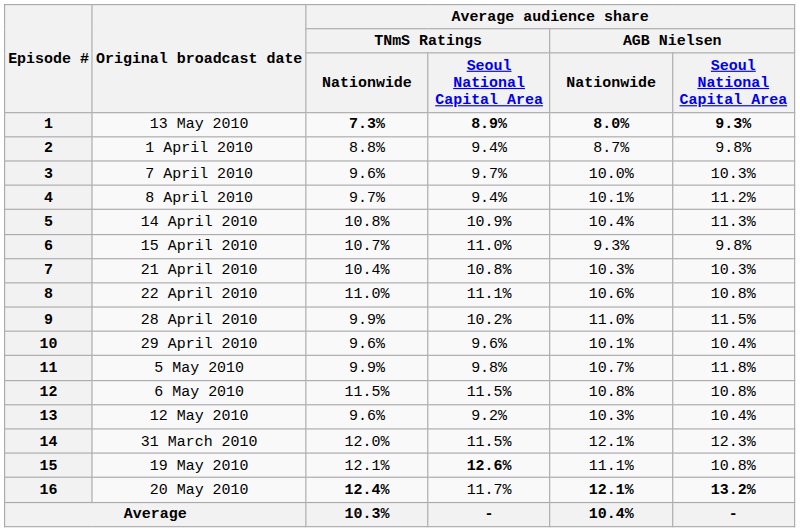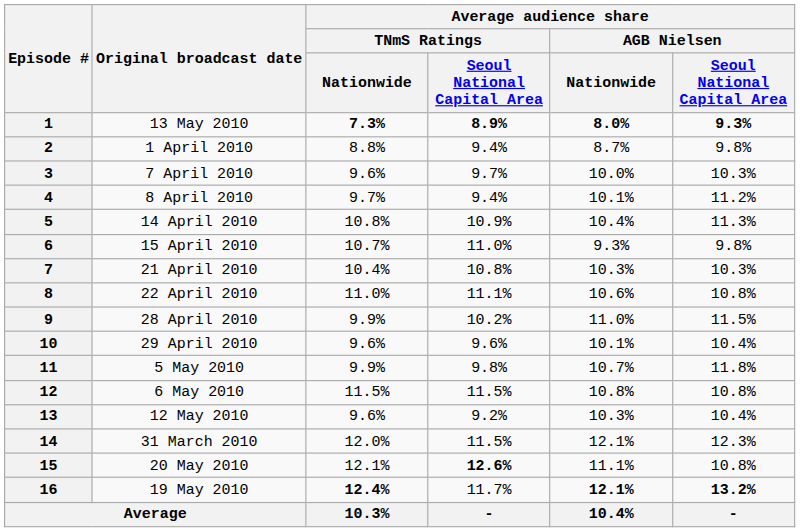15 | Original broadcast date: 19 May 2010 -> 20 May 2010
16 | Original broadcast date: 20 May 2010 -> 19 May 2010
